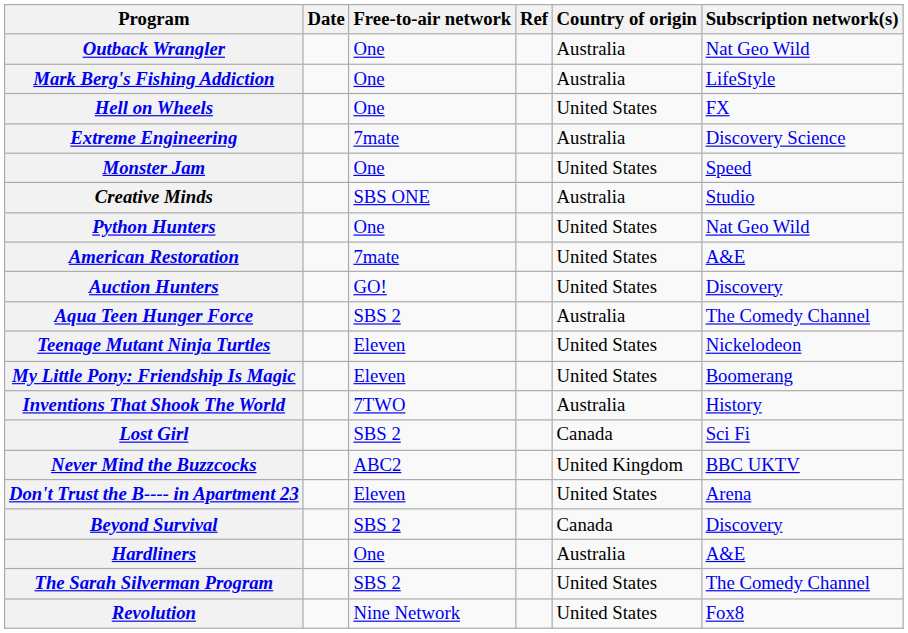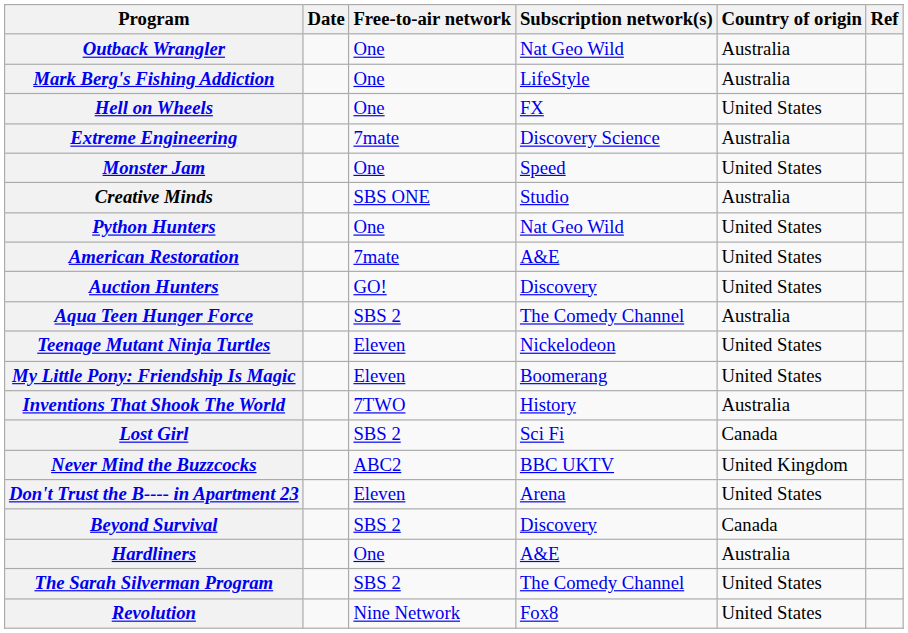columns swapped: Subscription network(s) <-> Ref
